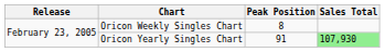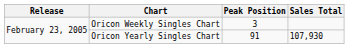Oricon Weekly Singles Chart | Peak Position: 8 -> 3
Oricon Yearly Singles Chart | Sales Total: lightgreen background -> no background
